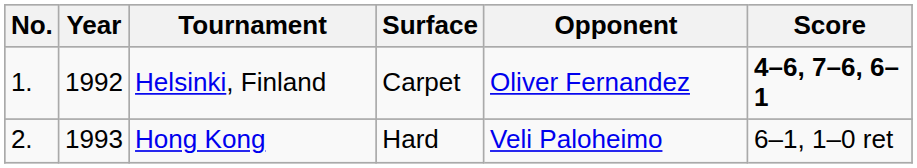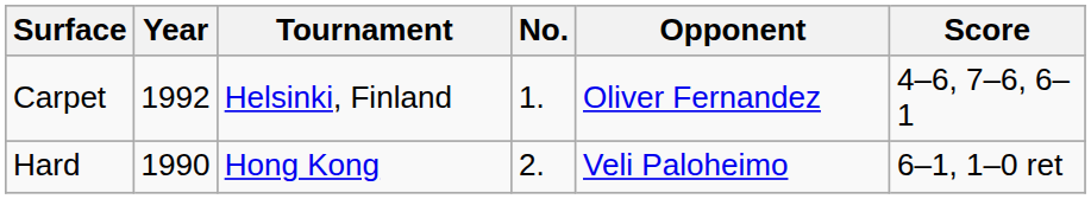columns swapped: No. <-> Surface
Helsinki, Finland | Score: bold -> normal
Hong Kong | Year: 1993 -> 1990
